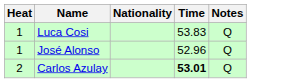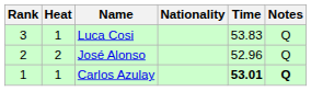+ column: Rank | 3 | 2 | 1
José Alonso | Heat: 1 -> 2
Carlos Azulay | Heat: 2 -> 1
Carlos Azulay | Notes: normal -> bold
